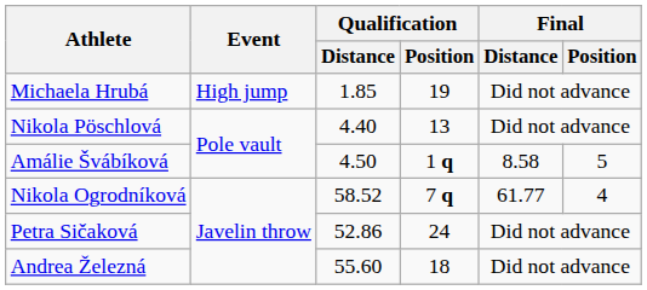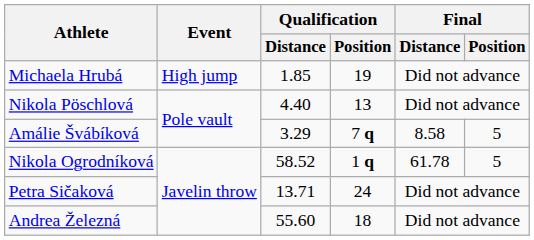Amálie Švábíková | Qualification / Distance: 4.50 -> 3.29
Amálie Švábíková | Qualification / Position: 1 q -> 7 q
Nikola Ogrodníková | Qualification / Position: 7 q -> 1 q
Nikola Ogrodníková | Final / Distance: 61.77 -> 61.78
Nikola Ogrodníková | Final / Position: 4 -> 5
Petra Sičaková | Qualification / Distance: 52.86 -> 13.71
